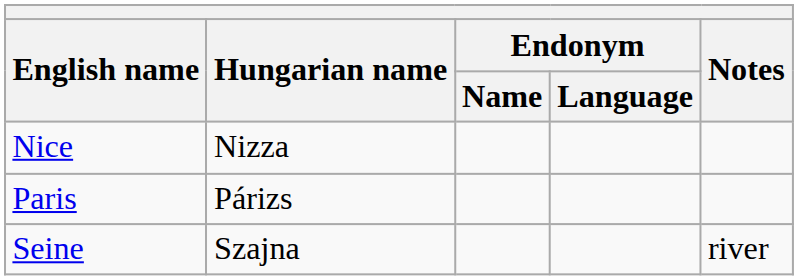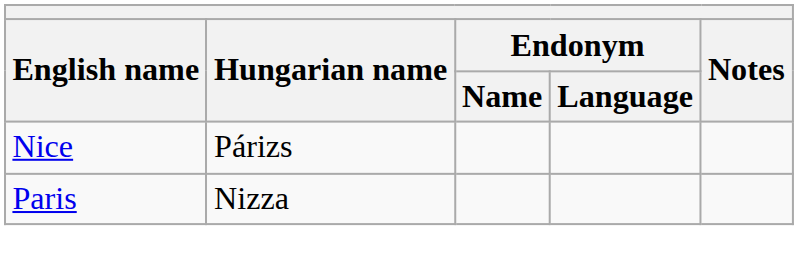Nice | Hungarian name: Nizza -> Párizs
Paris | Hungarian name: Párizs -> Nizza
- row: Seine | Szajna | river
